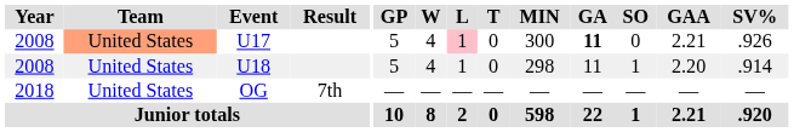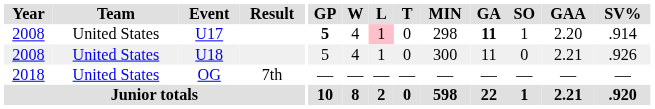U17 | Team: lightsalmon background -> no background
U17 | GP: normal -> bold
U17 | MIN: 300 -> 298
U17 | SO: 0 -> 1
U17 | GAA: 2.21 -> 2.20
U17 | SV%: .926 -> .914
U18 | MIN: 298 -> 300
U18 | SO: 1 -> 0
U18 | GAA: 2.20 -> 2.21
U18 | SV%: .914 -> .926
